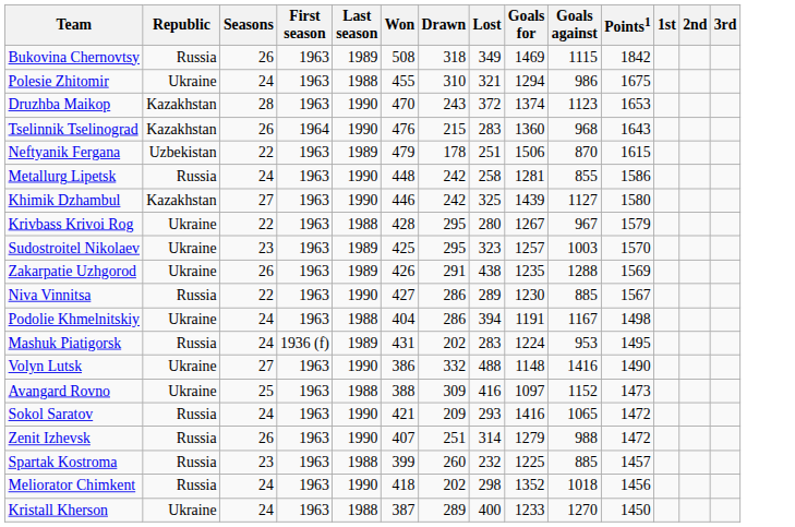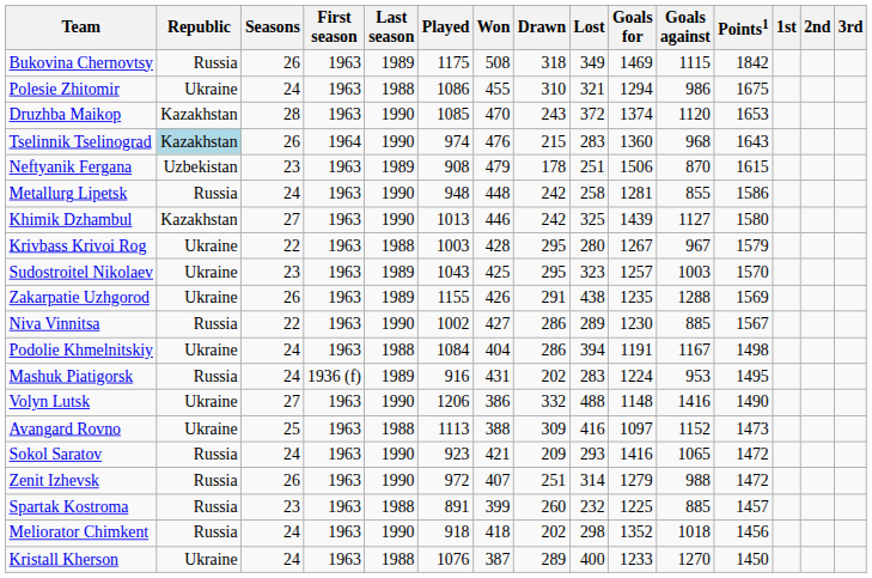+ column: Played | 1175 | 1086 | 1085 | 974 | 908 | 948 | 1013 | 1003 | 1043 | 1155 | 1002 | 1084 | 916 | 1206 | 1113 | 923 | 972 | 891 | 918 | 1076
Druzhba Maikop | Goals against: 1123 -> 1120
Tselinnik Tselinograd | Republic: no background -> lightblue background
Neftyanik Fergana | Seasons: 22 -> 23
